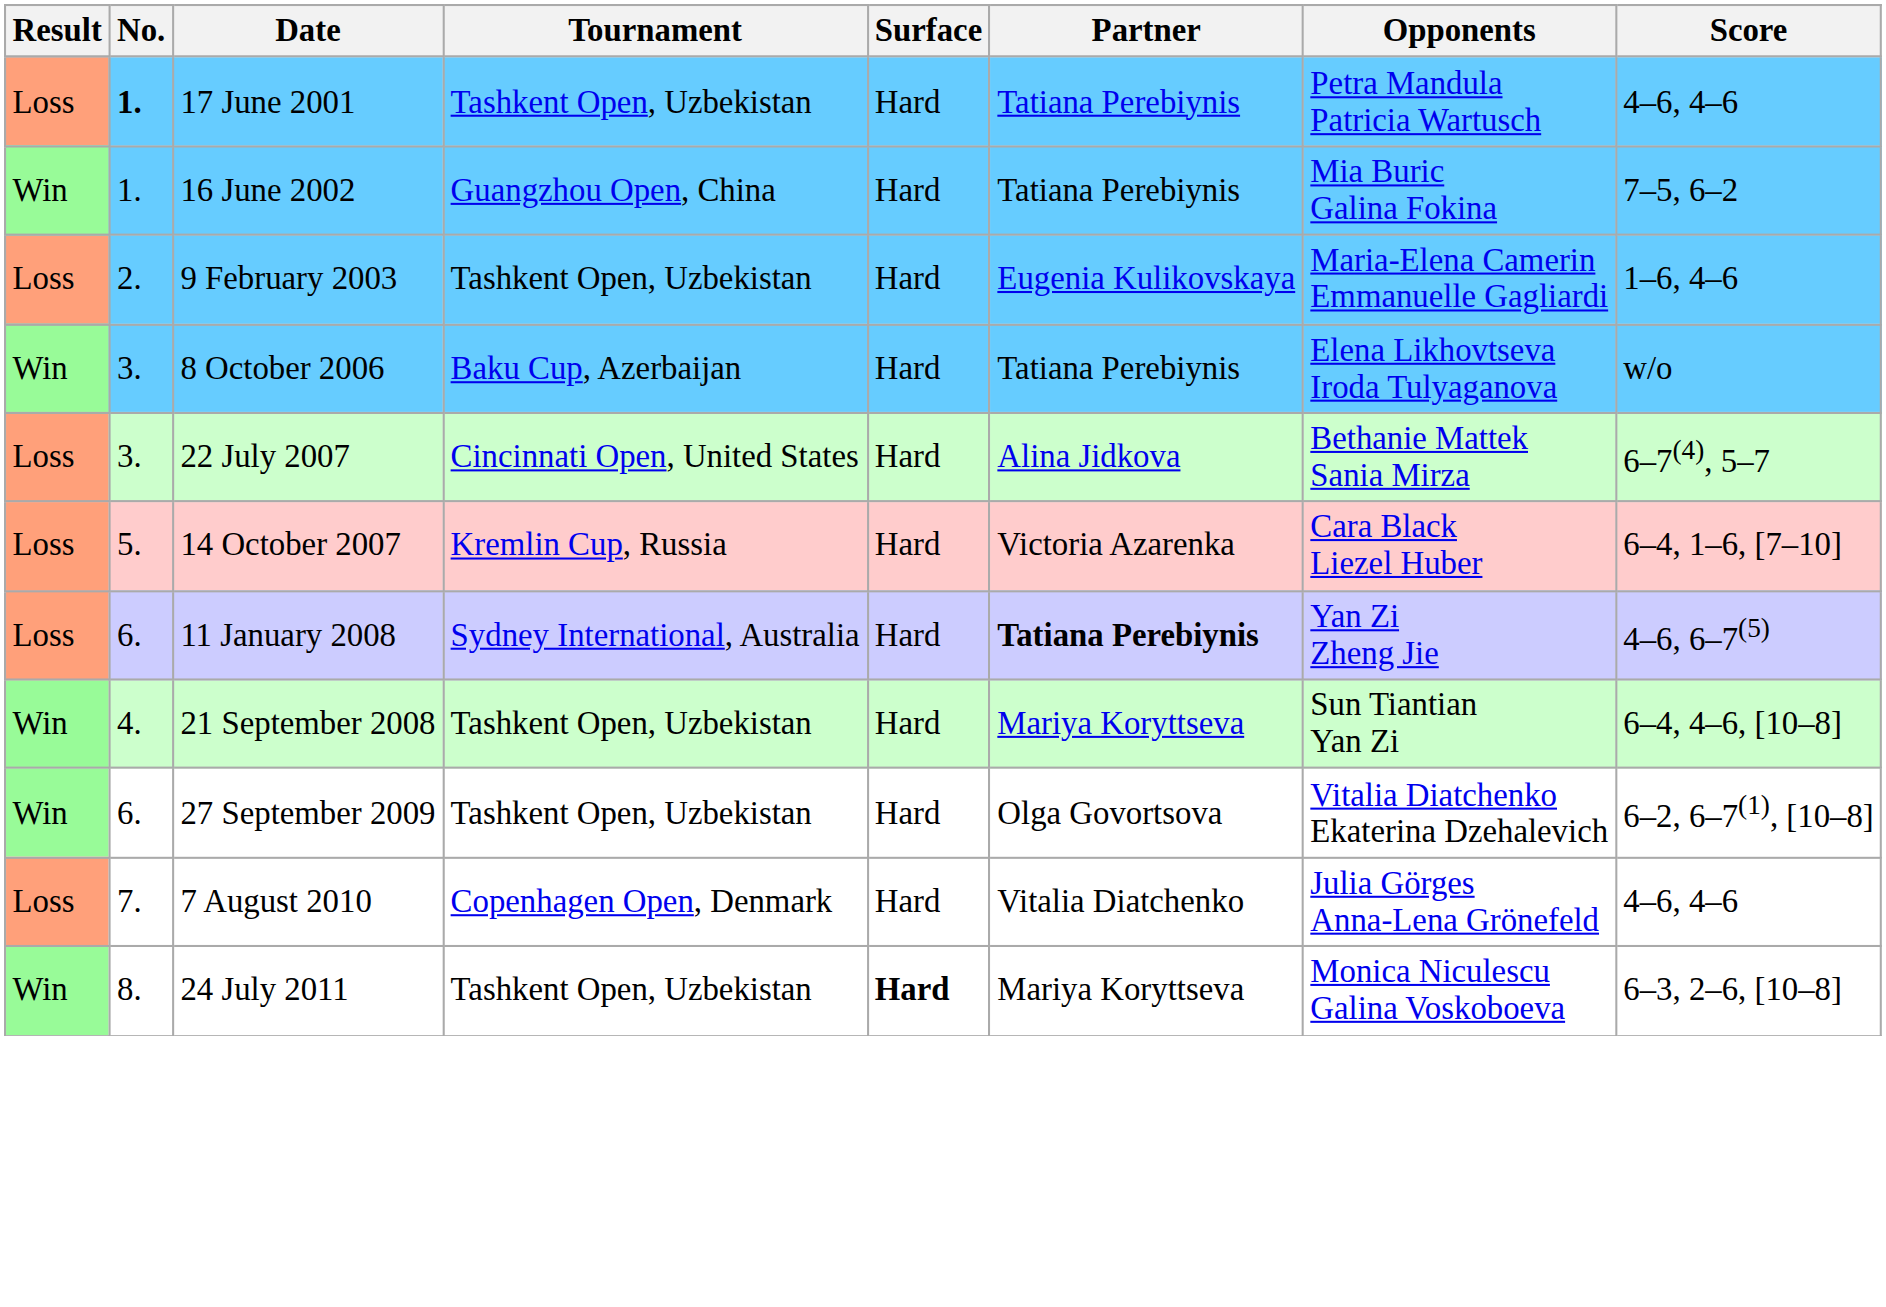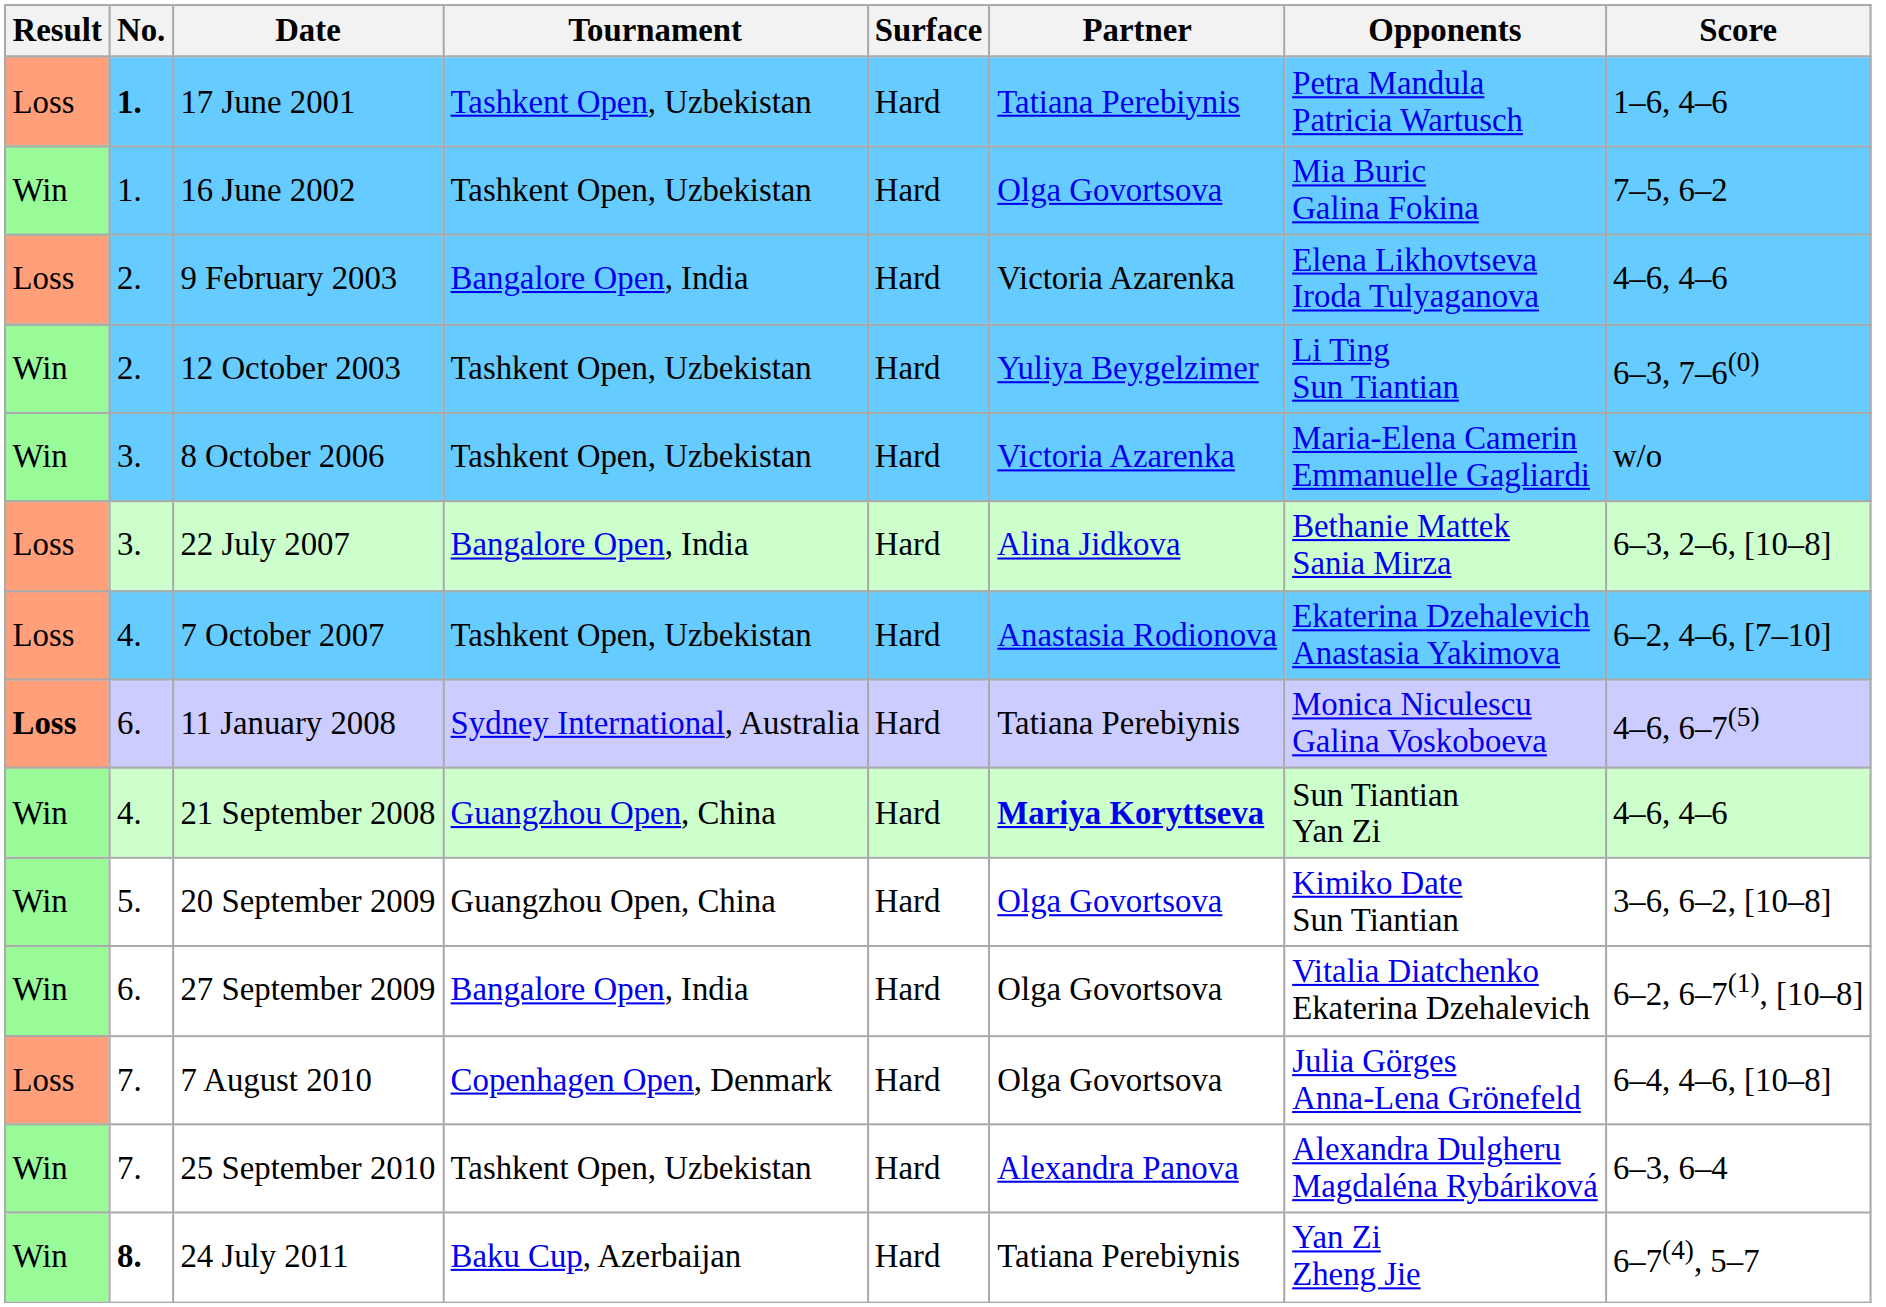17 June 2001 | Score: 4–6, 4–6 -> 1–6, 4–6
16 June 2002 | Tournament: Guangzhou Open, China -> Tashkent Open, Uzbekistan
16 June 2002 | Partner: Tatiana Perebiynis -> Olga Govortsova
9 February 2003 | Tournament: Tashkent Open, Uzbekistan -> Bangalore Open, India
9 February 2003 | Partner: Eugenia Kulikovskaya -> Victoria Azarenka
9 February 2003 | Opponents: Maria-Elena Camerin Emmanuelle Gagliardi -> Elena Likhovtseva Iroda Tulyaganova
9 February 2003 | Score: 1–6, 4–6 -> 4–6, 4–6
+ row: Win | 2. | 12 October 2003 | Tashkent Open, Uzbekistan | Hard | Yuliya Beygelzimer | Li Ting Sun Tiantian | 6–3, 7–6(0)
8 October 2006 | Tournament: Baku Cup, Azerbaijan -> Tashkent Open, Uzbekistan
8 October 2006 | Partner: Tatiana Perebiynis -> Victoria Azarenka
8 October 2006 | Opponents: Elena Likhovtseva Iroda Tulyaganova -> Maria-Elena Camerin Emmanuelle Gagliardi
22 July 2007 | Tournament: Cincinnati Open, United States -> Bangalore Open, India
22 July 2007 | Score: 6–7(4), 5–7 -> 6–3, 2–6, [10–8]
+ row: Loss | 4. | 7 October 2007 | Tashkent Open, Uzbekistan | Hard | Anastasia Rodionova | Ekaterina Dzehalevich Anastasia Yakimova | 6–2, 4–6, [7–10]
- row: Loss | 5. | 14 October 2007 | Kremlin Cup, Russia | Hard | Victoria Azarenka | Cara Black Liezel Huber | 6–4, 1–6, [7–10]
11 January 2008 | Result: normal -> bold
11 January 2008 | Partner: bold -> normal
11 January 2008 | Opponents: Yan Zi Zheng Jie -> Monica Niculescu Galina Voskoboeva
21 September 2008 | Tournament: Tashkent Open, Uzbekistan -> Guangzhou Open, China
21 September 2008 | Partner: normal -> bold
21 September 2008 | Score: 6–4, 4–6, [10–8] -> 4–6, 4–6
+ row: Win | 5. | 20 September 2009 | Guangzhou Open, China | Hard | Olga Govortsova | Kimiko Date Sun Tiantian | 3–6, 6–2, [10–8]
27 September 2009 | Tournament: Tashkent Open, Uzbekistan -> Bangalore Open, India
7 August 2010 | Partner: Vitalia Diatchenko -> Olga Govortsova
7 August 2010 | Score: 4–6, 4–6 -> 6–4, 4–6, [10–8]
+ row: Win | 7. | 25 September 2010 | Tashkent Open, Uzbekistan | Hard | Alexandra Panova | Alexandra Dulgheru Magdaléna Rybáriková | 6–3, 6–4
24 July 2011 | No.: normal -> bold
24 July 2011 | Tournament: Tashkent Open, Uzbekistan -> Baku Cup, Azerbaijan
24 July 2011 | Surface: bold -> normal
24 July 2011 | Partner: Mariya Koryttseva -> Tatiana Perebiynis
24 July 2011 | Opponents: Monica Niculescu Galina Voskoboeva -> Yan Zi Zheng Jie
24 July 2011 | Score: 6–3, 2–6, [10–8] -> 6–7(4), 5–7
